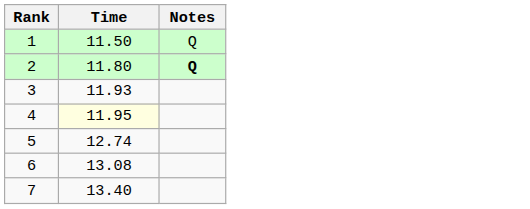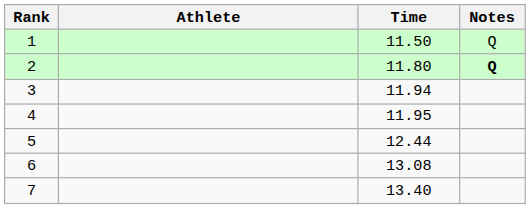+ column: Athlete
3 | Time: 11.93 -> 11.94
4 | Time: lightyellow background -> no background
5 | Time: 12.74 -> 12.44
